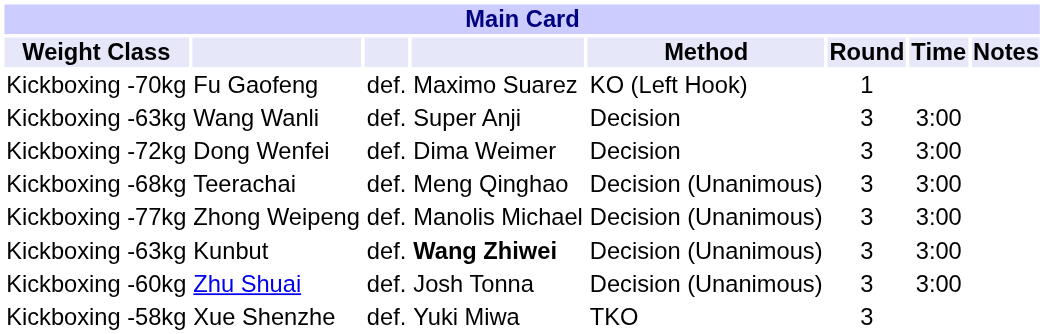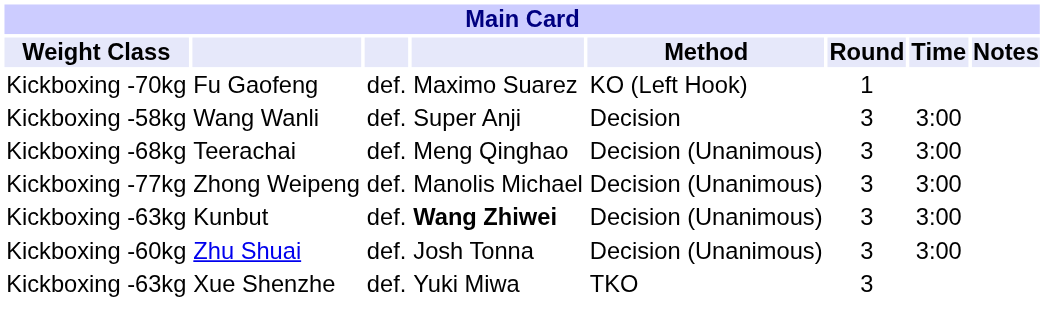Wang Wanli | Weight Class: Kickboxing -63kg -> Kickboxing -58kg
- row: Kickboxing -72kg | Dong Wenfei | def. | Dima Weimer | Decision | 3 | 3:00
Xue Shenzhe | Weight Class: Kickboxing -58kg -> Kickboxing -63kg
